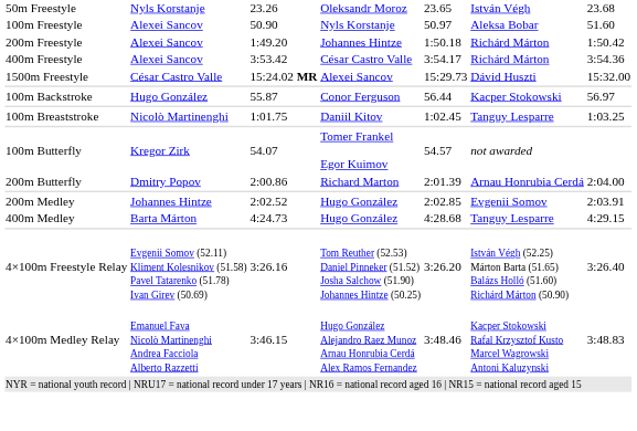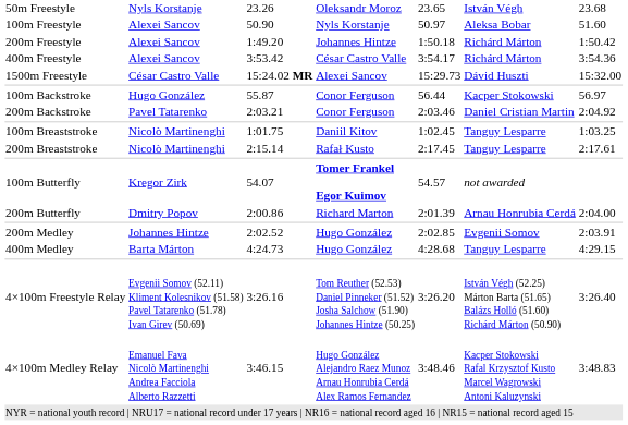+ row: 200m Backstroke | Pavel Tatarenko | 2:03.21 | Conor Ferguson | 2:03.46 | Daniel Cristian Martin | 2:04.92
+ row: 200m Breaststroke | Nicolò Martinenghi | 2:15.14 | Rafał Kusto | 2:17.45 | Tanguy Lesparre | 2:17.61
100m Butterfly | column 4: normal -> bold
